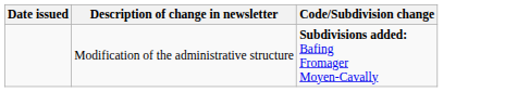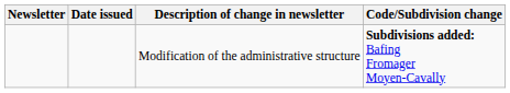+ column: Newsletter
